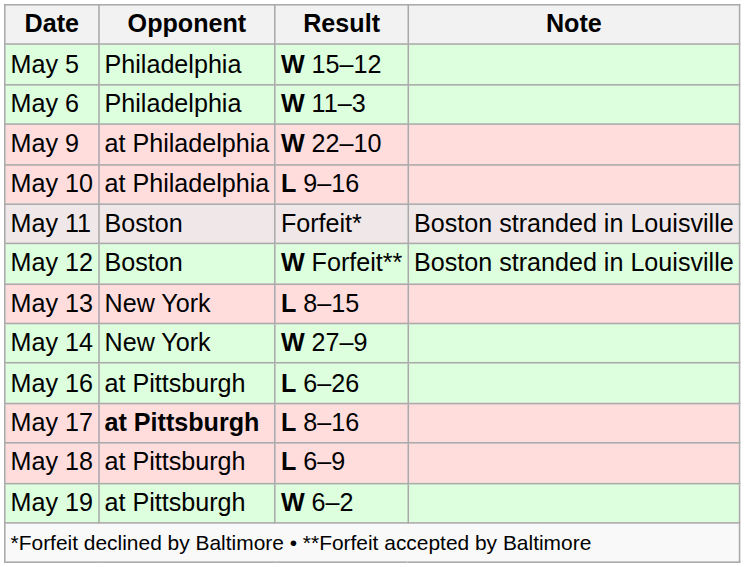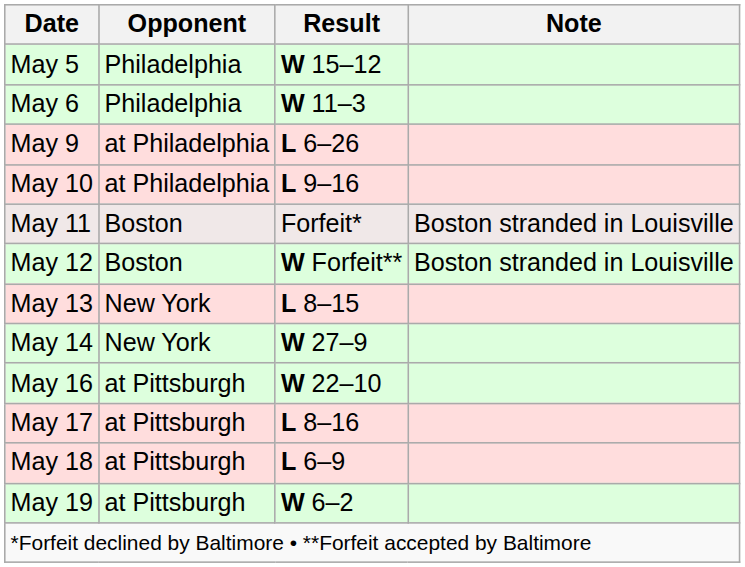May 9 | Result: W 22–10 -> L 6–26
May 16 | Result: L 6–26 -> W 22–10
May 17 | Opponent: bold -> normal
